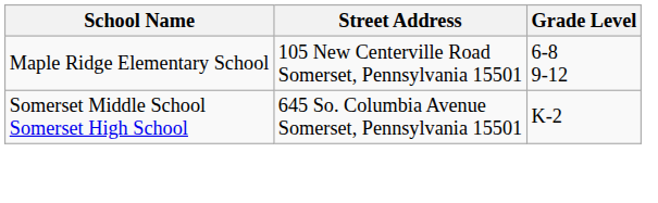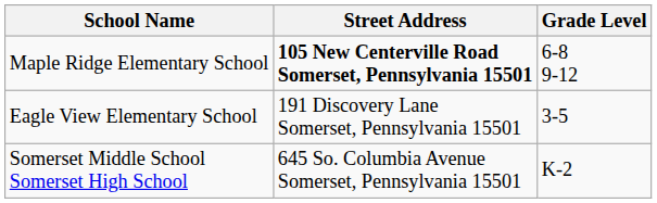Maple Ridge Elementary School | Street Address: normal -> bold
+ row: Eagle View Elementary School | 191 Discovery Lane Somerset, Pennsylvania 15501 | 3-5
